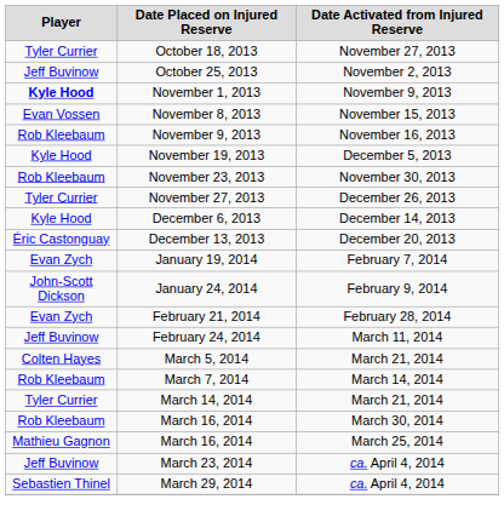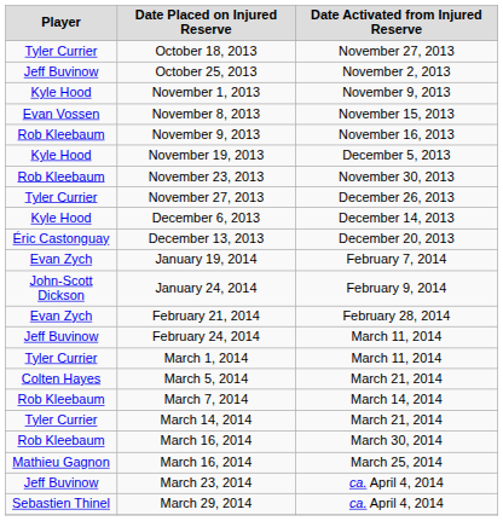November 1, 2013 | Player: bold -> normal
+ row: Tyler Currier | March 1, 2014 | March 11, 2014
